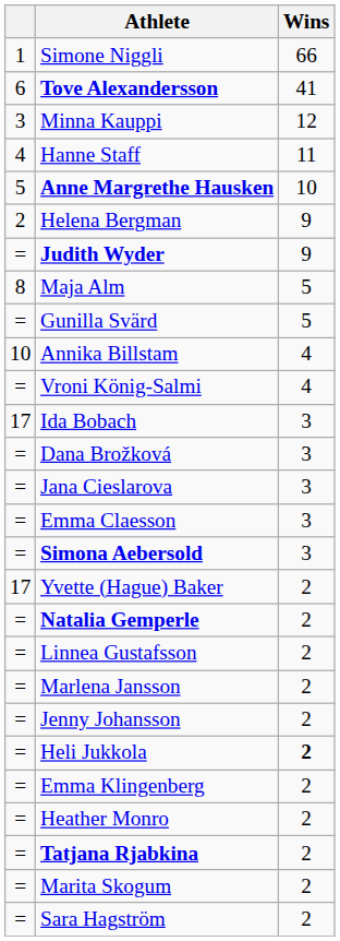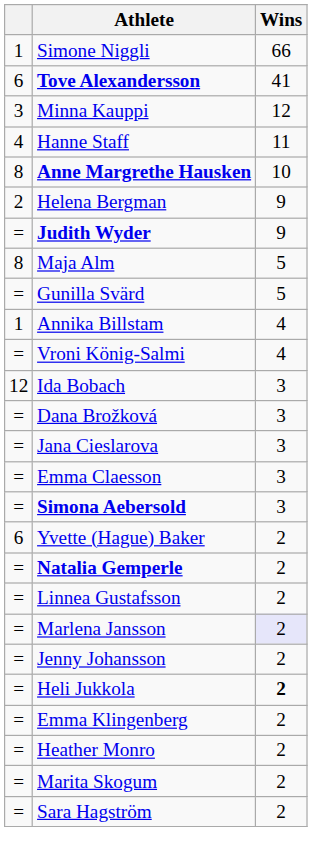Anne Margrethe Hausken | column 1: 5 -> 8
Annika Billstam | column 1: 10 -> 1
Ida Bobach | column 1: 17 -> 12
Yvette (Hague) Baker | column 1: 17 -> 6
Marlena Jansson | Wins: no background -> lavender background
- row: = | Tatjana Rjabkina | 2
